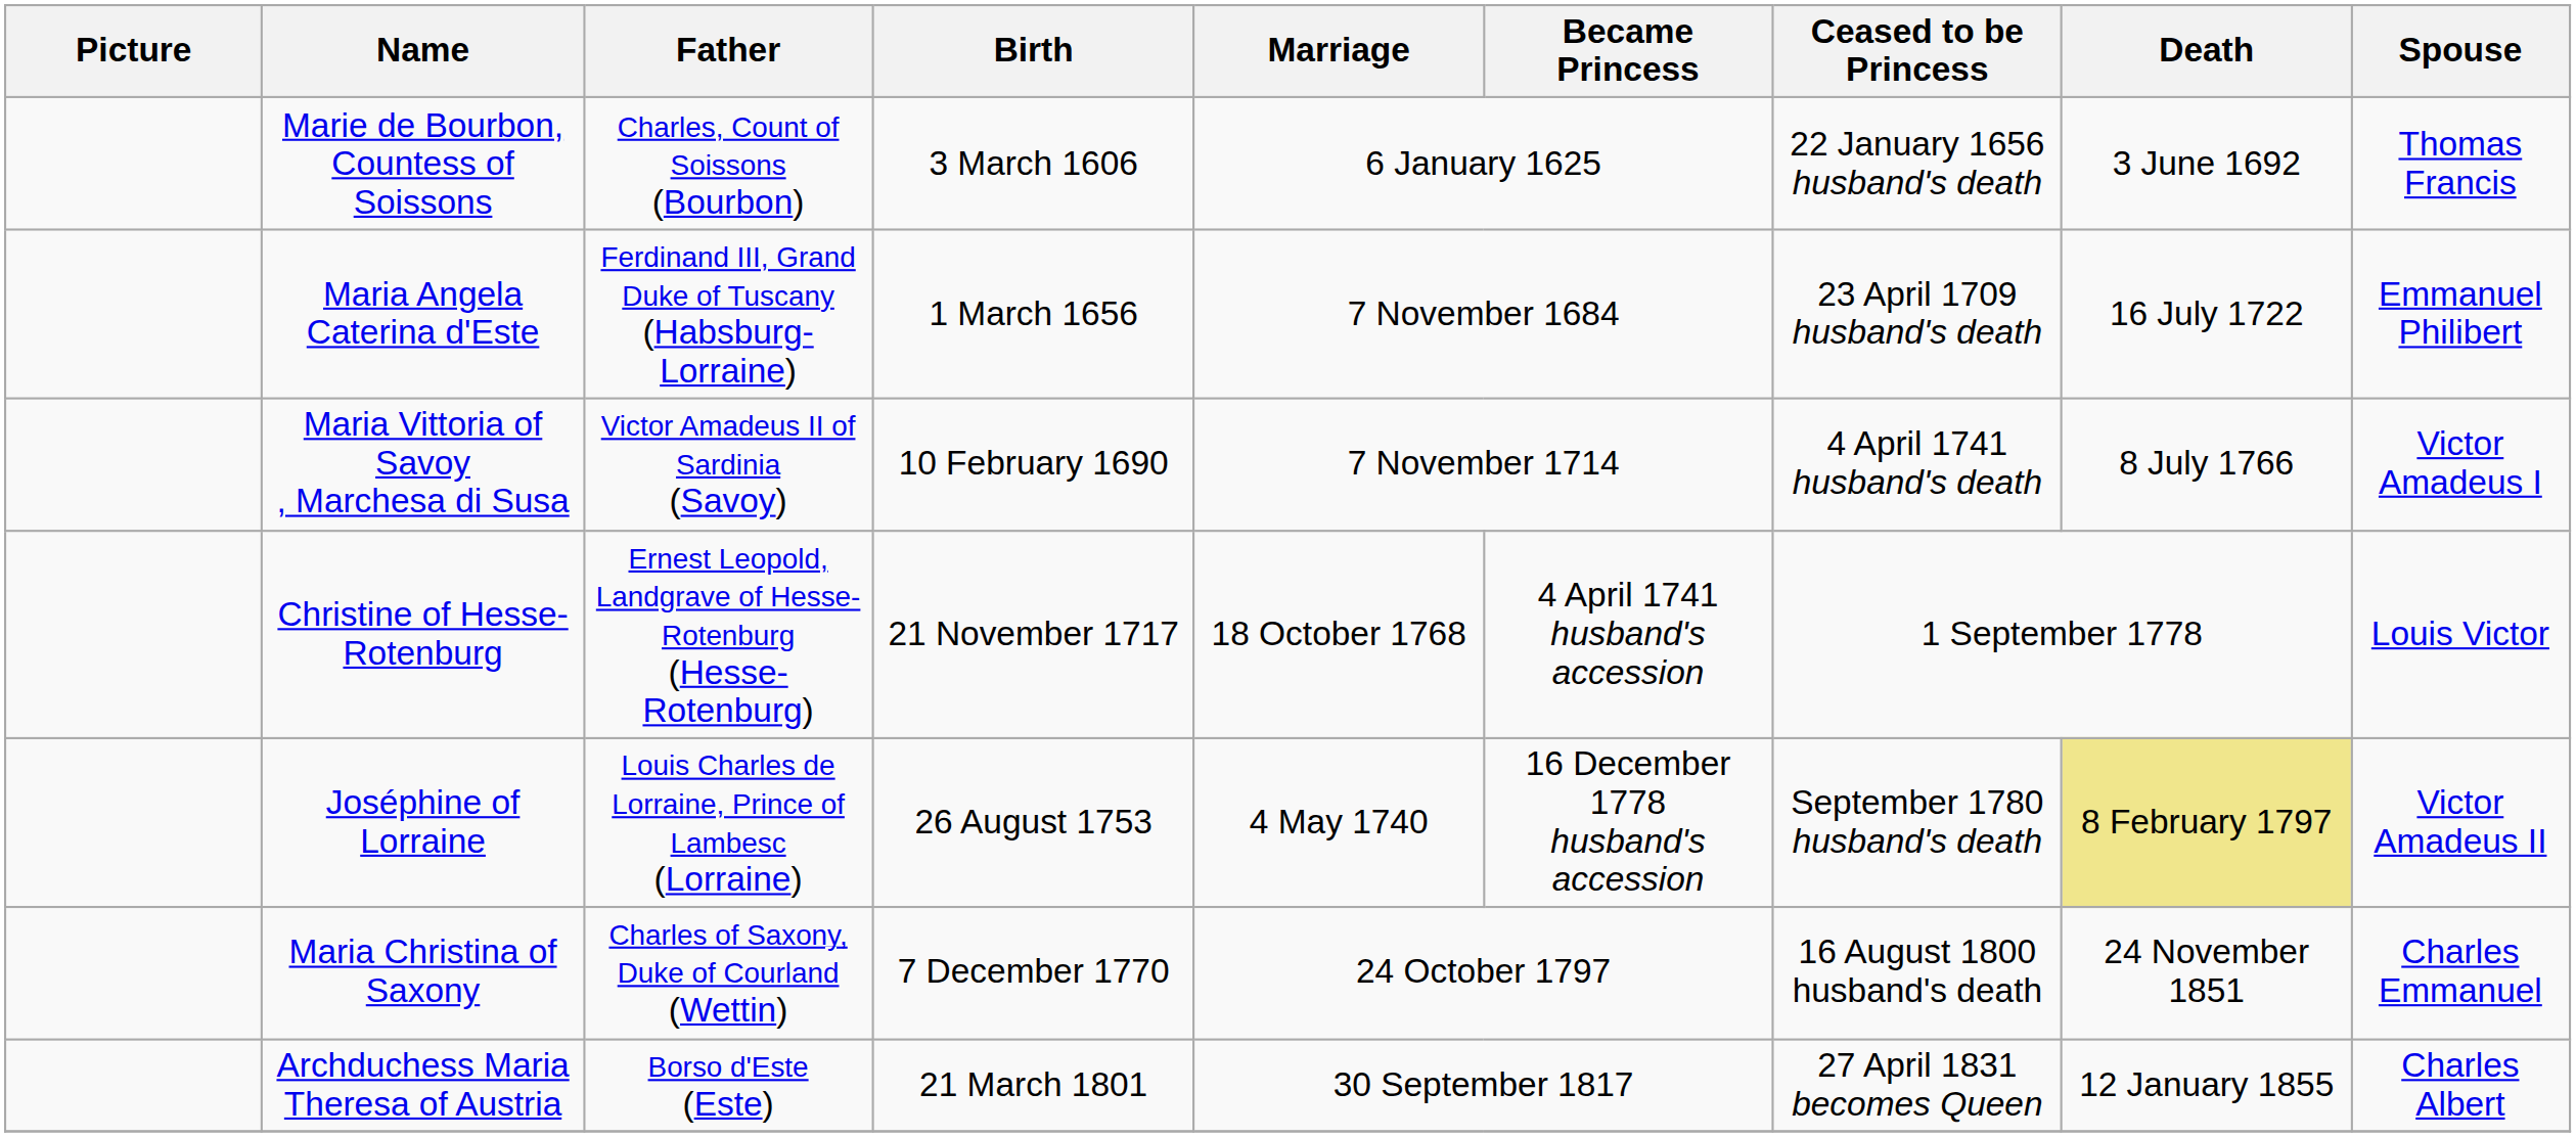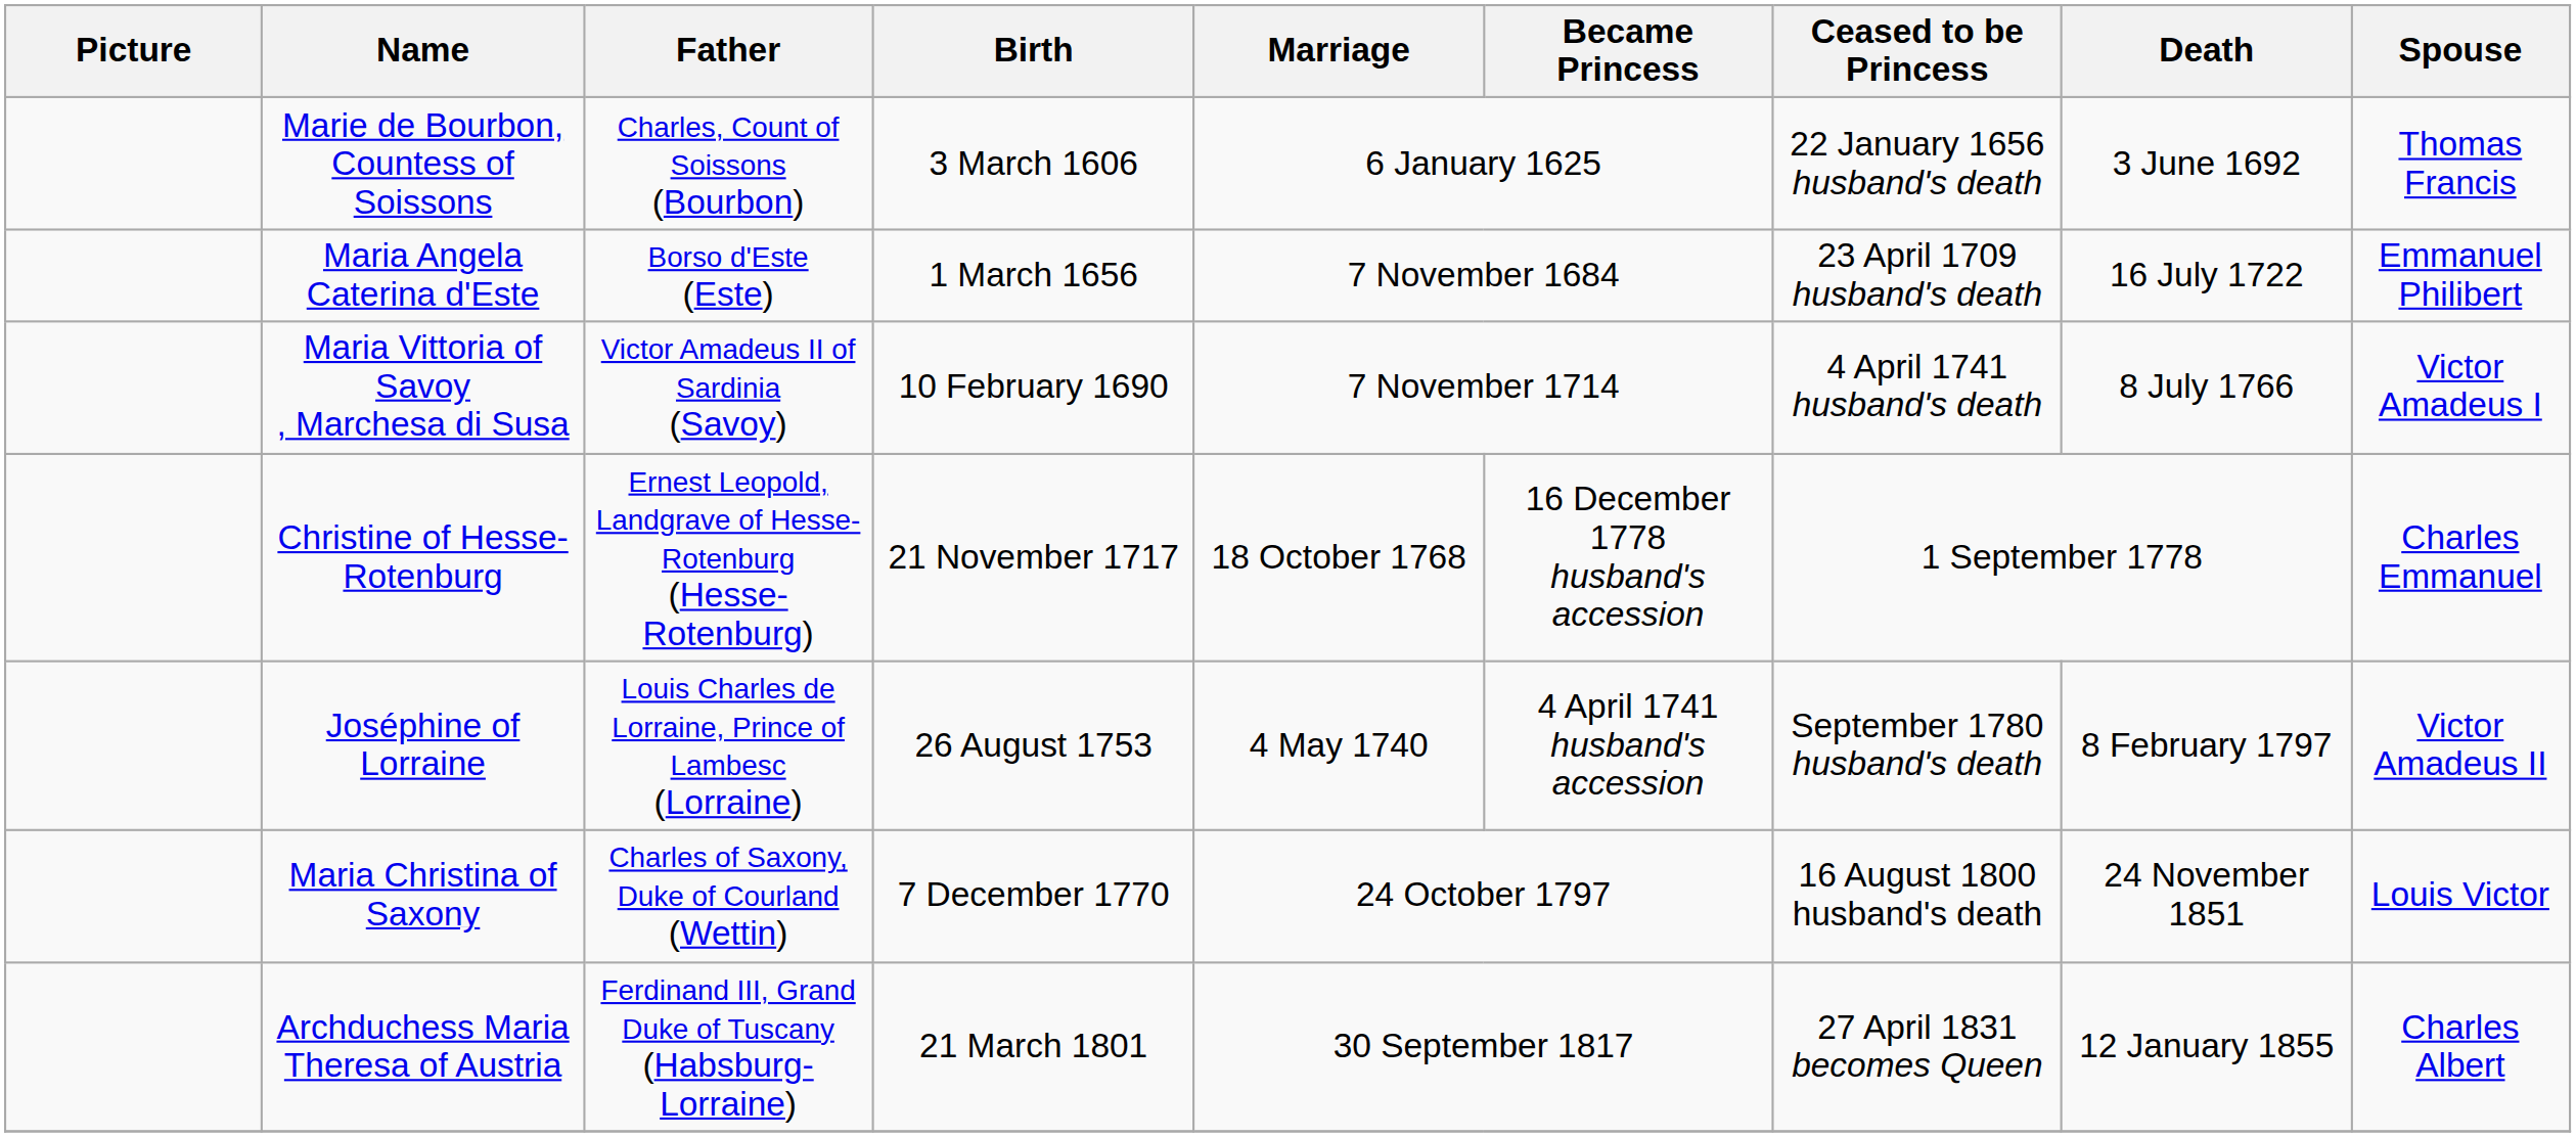Maria Angela Caterina d'Este | Father: Ferdinand III, Grand Duke of Tuscany (Habsburg-Lorraine) -> Borso d'Este (Este)
Christine of Hesse-Rotenburg | Became Princess: 4 April 1741 husband's accession -> 16 December 1778 husband's accession
Christine of Hesse-Rotenburg | Spouse: Louis Victor -> Charles Emmanuel
Joséphine of Lorraine | Became Princess: 16 December 1778 husband's accession -> 4 April 1741 husband's accession
Joséphine of Lorraine | Death: khaki background -> no background
Maria Christina of Saxony | Spouse: Charles Emmanuel -> Louis Victor
Archduchess Maria Theresa of Austria | Father: Borso d'Este (Este) -> Ferdinand III, Grand Duke of Tuscany (Habsburg-Lorraine)
